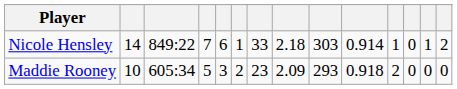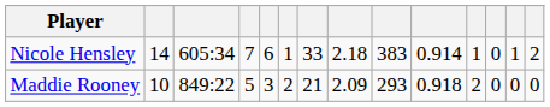Nicole Hensley | column 3: 849:22 -> 605:34
Nicole Hensley | column 9: 303 -> 383
Maddie Rooney | column 3: 605:34 -> 849:22
Maddie Rooney | column 7: 23 -> 21
